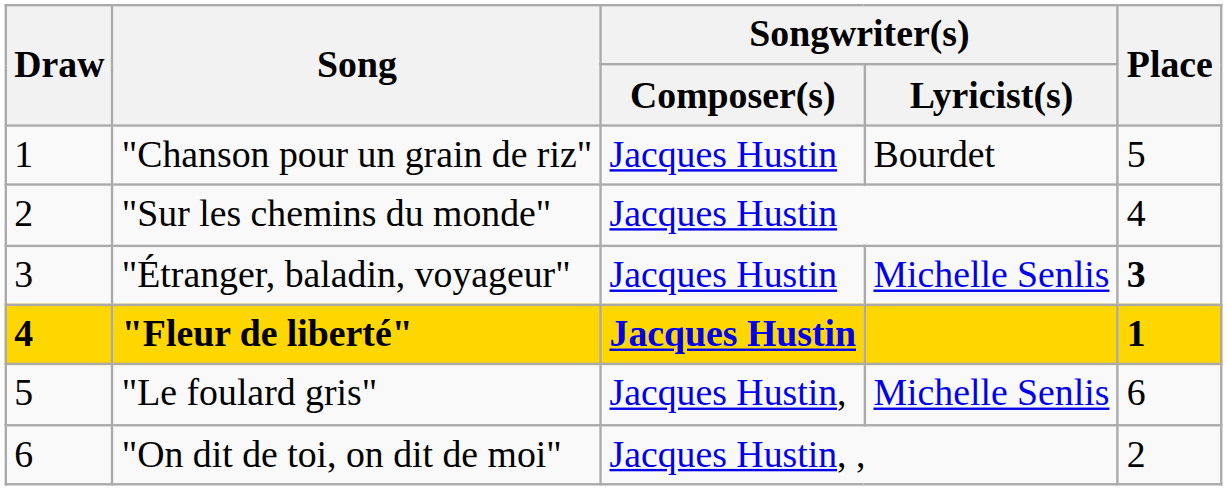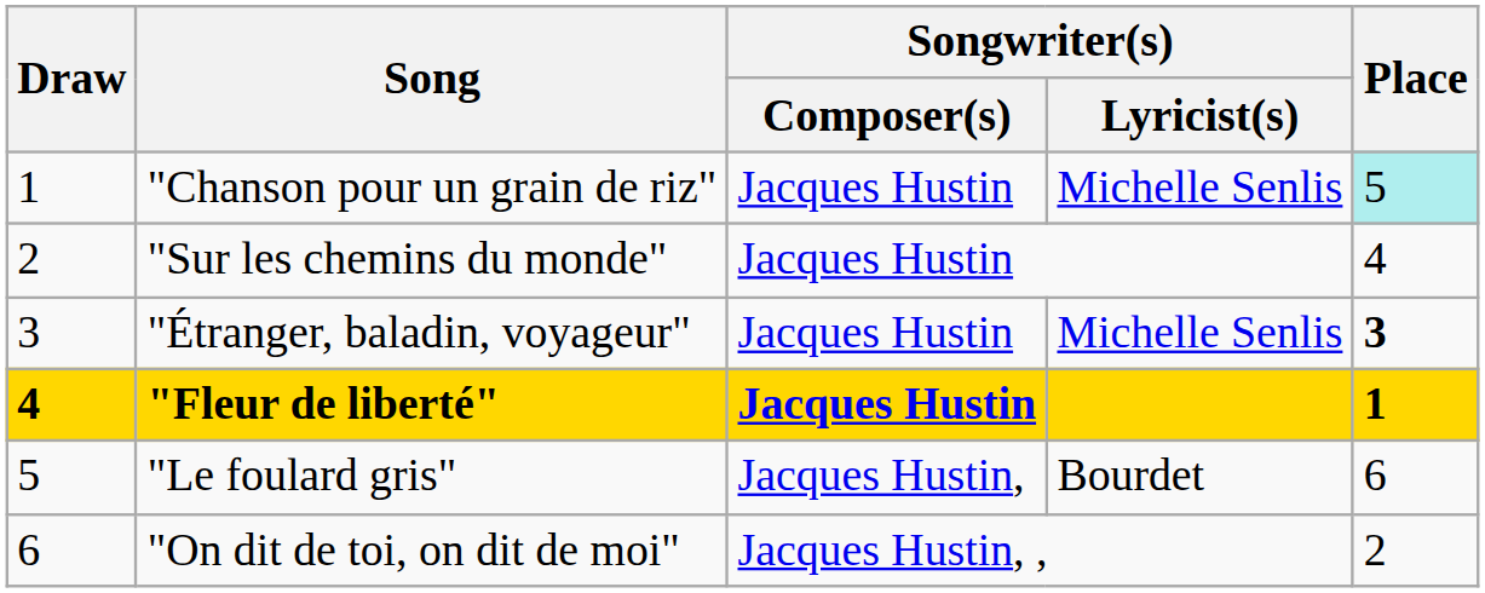"Chanson pour un grain de riz" | Songwriter(s) / Lyricist(s): Bourdet -> Michelle Senlis
"Chanson pour un grain de riz" | Place: no background -> paleturquoise background
"Le foulard gris" | Songwriter(s) / Lyricist(s): Michelle Senlis -> Bourdet
